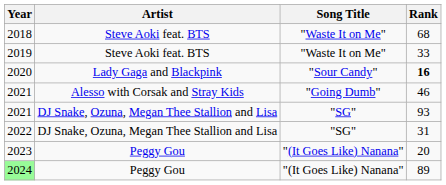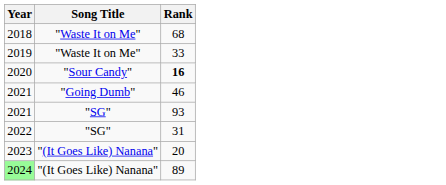- column: Artist | Steve Aoki feat. BTS | Steve Aoki feat. BTS | Lady Gaga and Blackpink | Alesso with Corsak and Stray Kids | DJ Snake, Ozuna, Megan Thee Stallion and Lisa | DJ Snake, Ozuna, Megan Thee Stallion and Lisa | Peggy Gou | Peggy Gou
